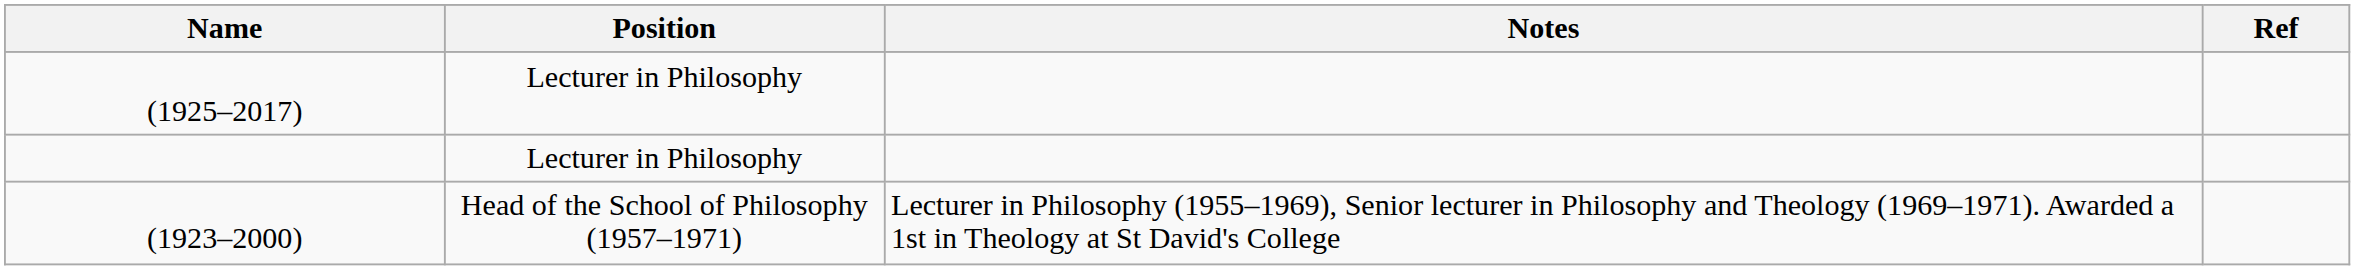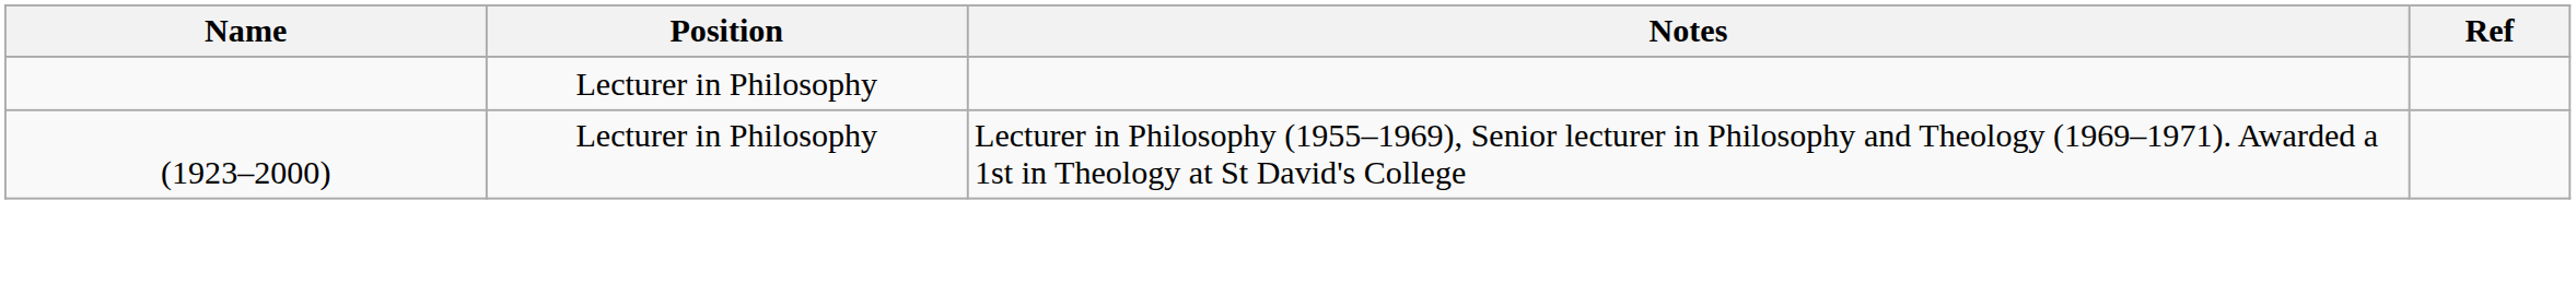- row: (1925–2017) | Lecturer in Philosophy
(1923–2000) | Position: Head of the School of Philosophy (1957–1971) -> Lecturer in Philosophy
